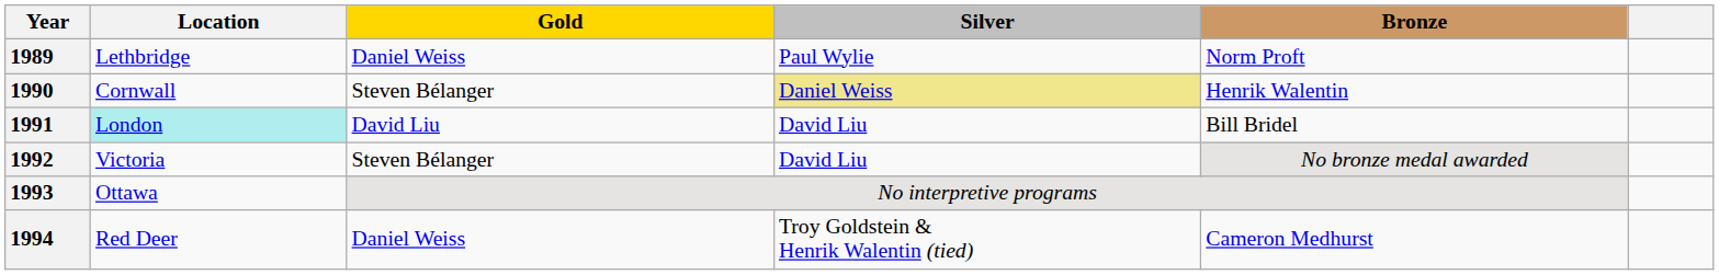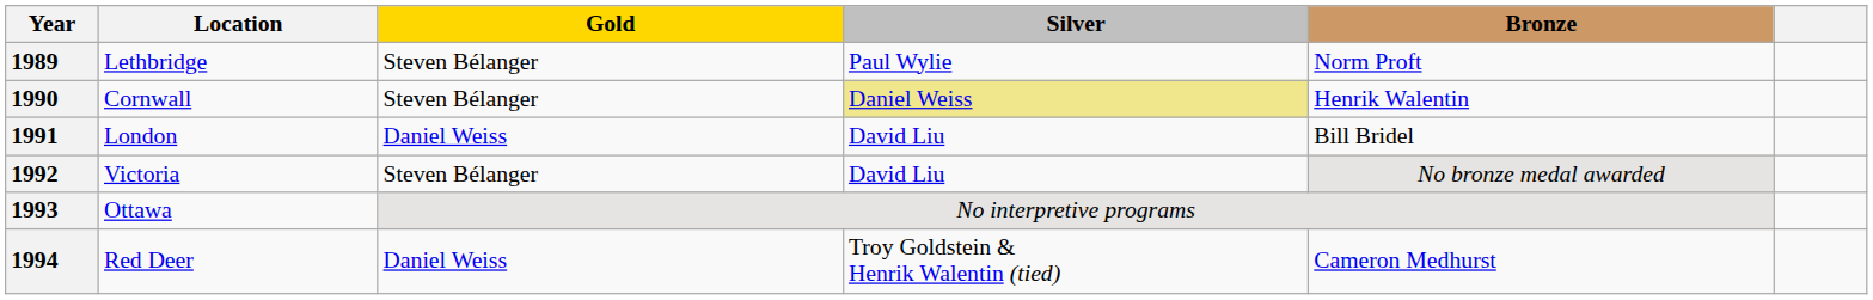1989 | Gold: Daniel Weiss -> Steven Bélanger
1991 | Location: paleturquoise background -> no background
1991 | Gold: David Liu -> Daniel Weiss
